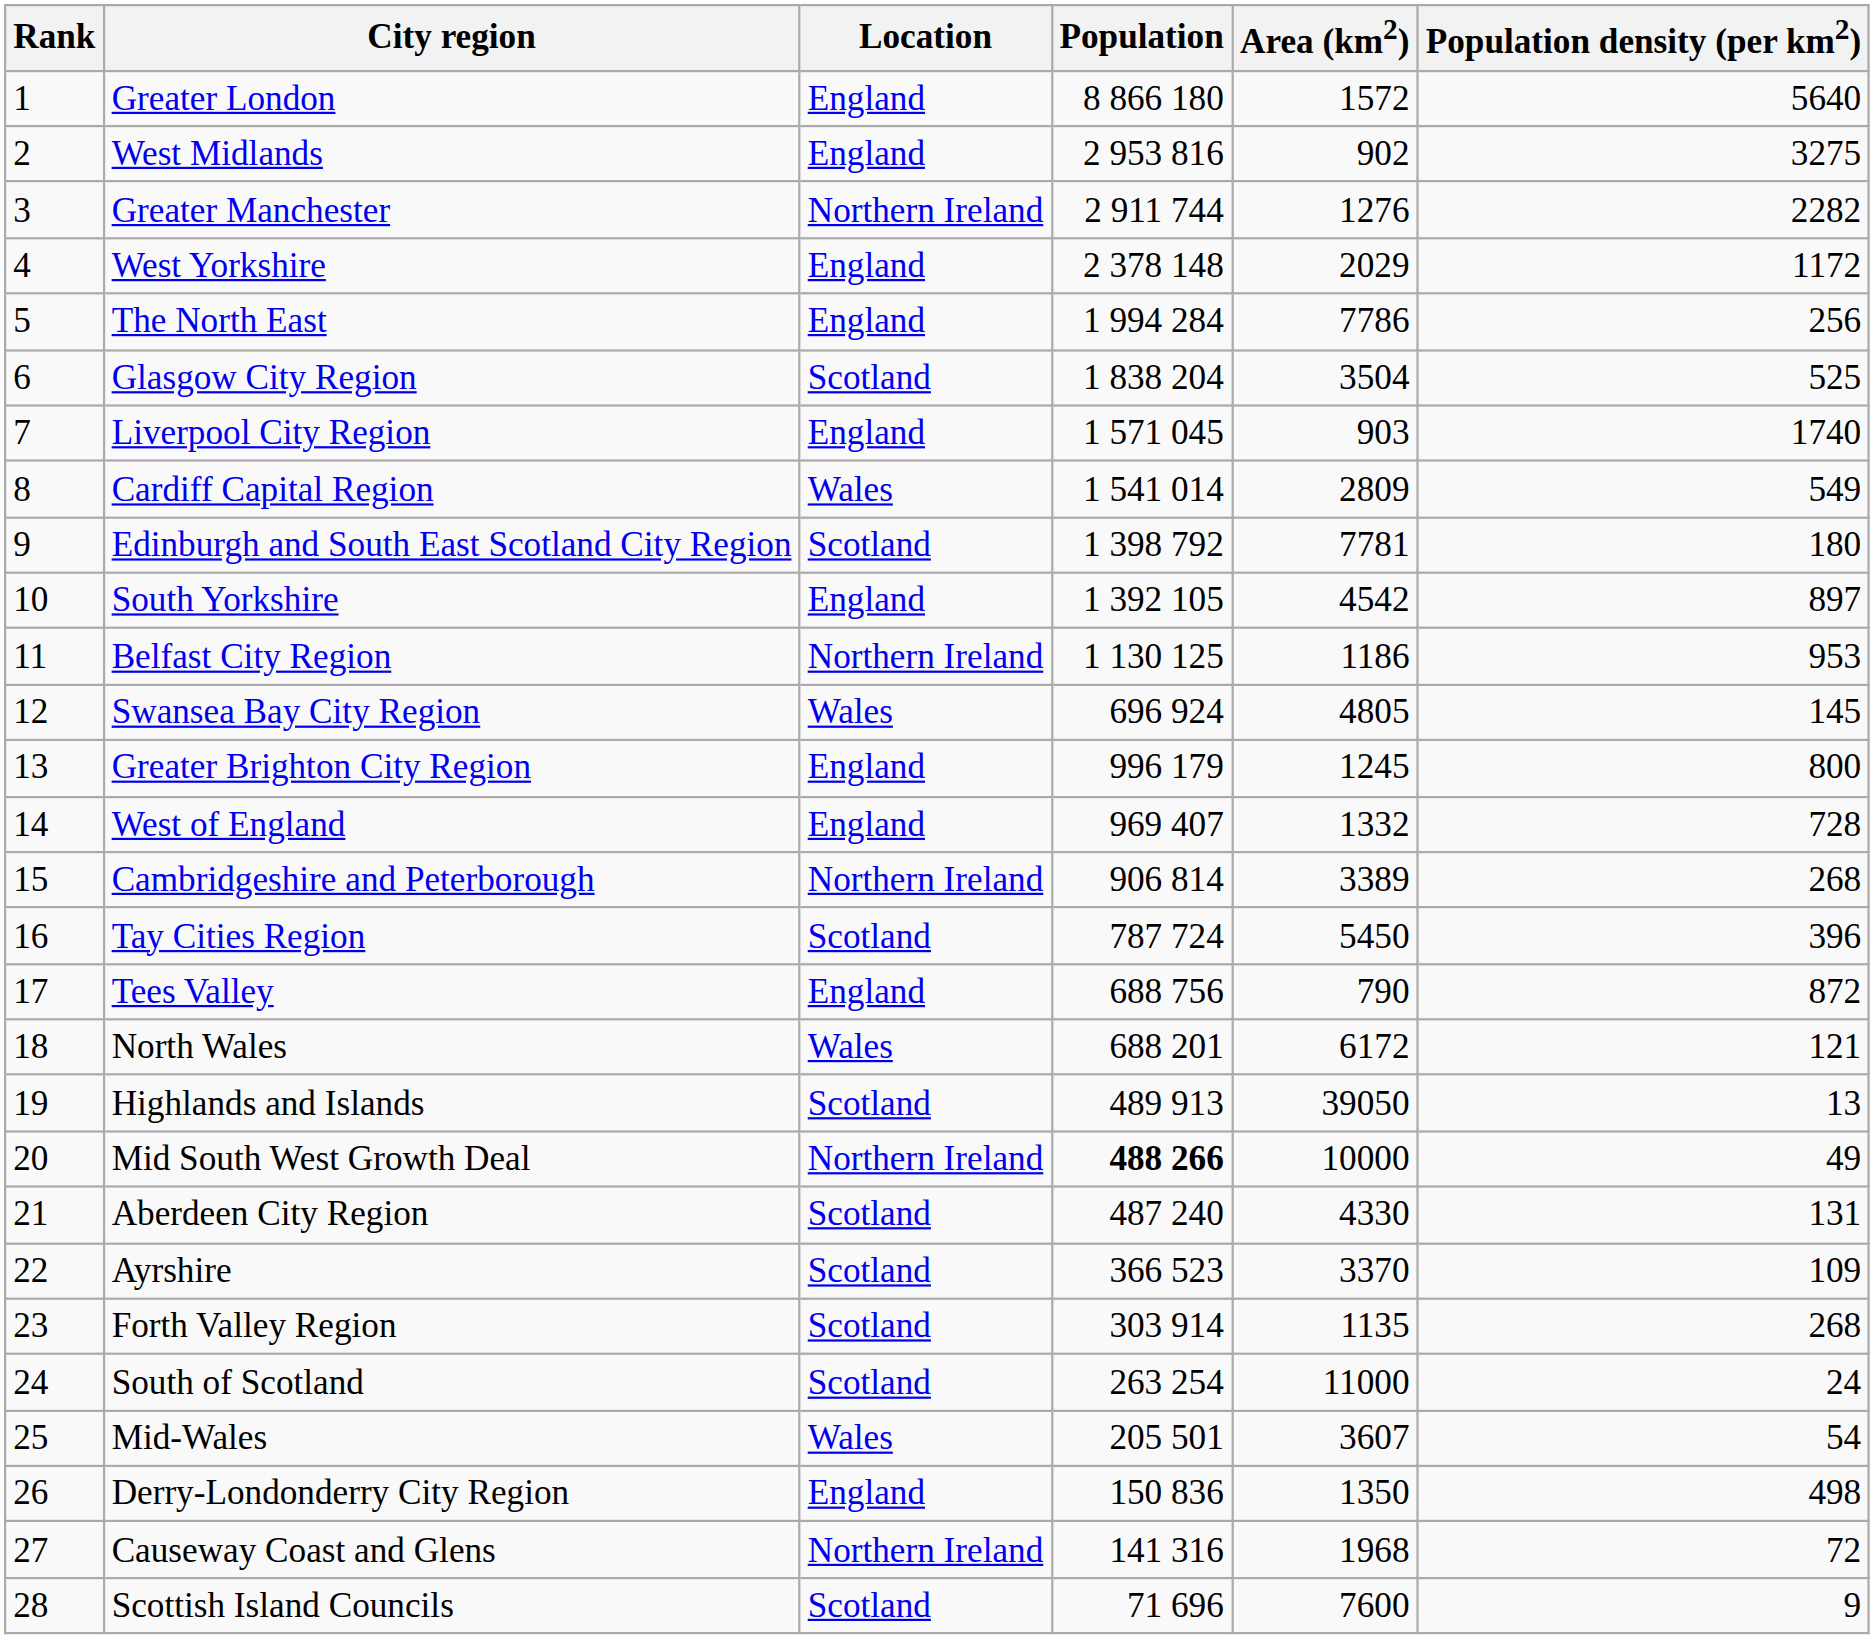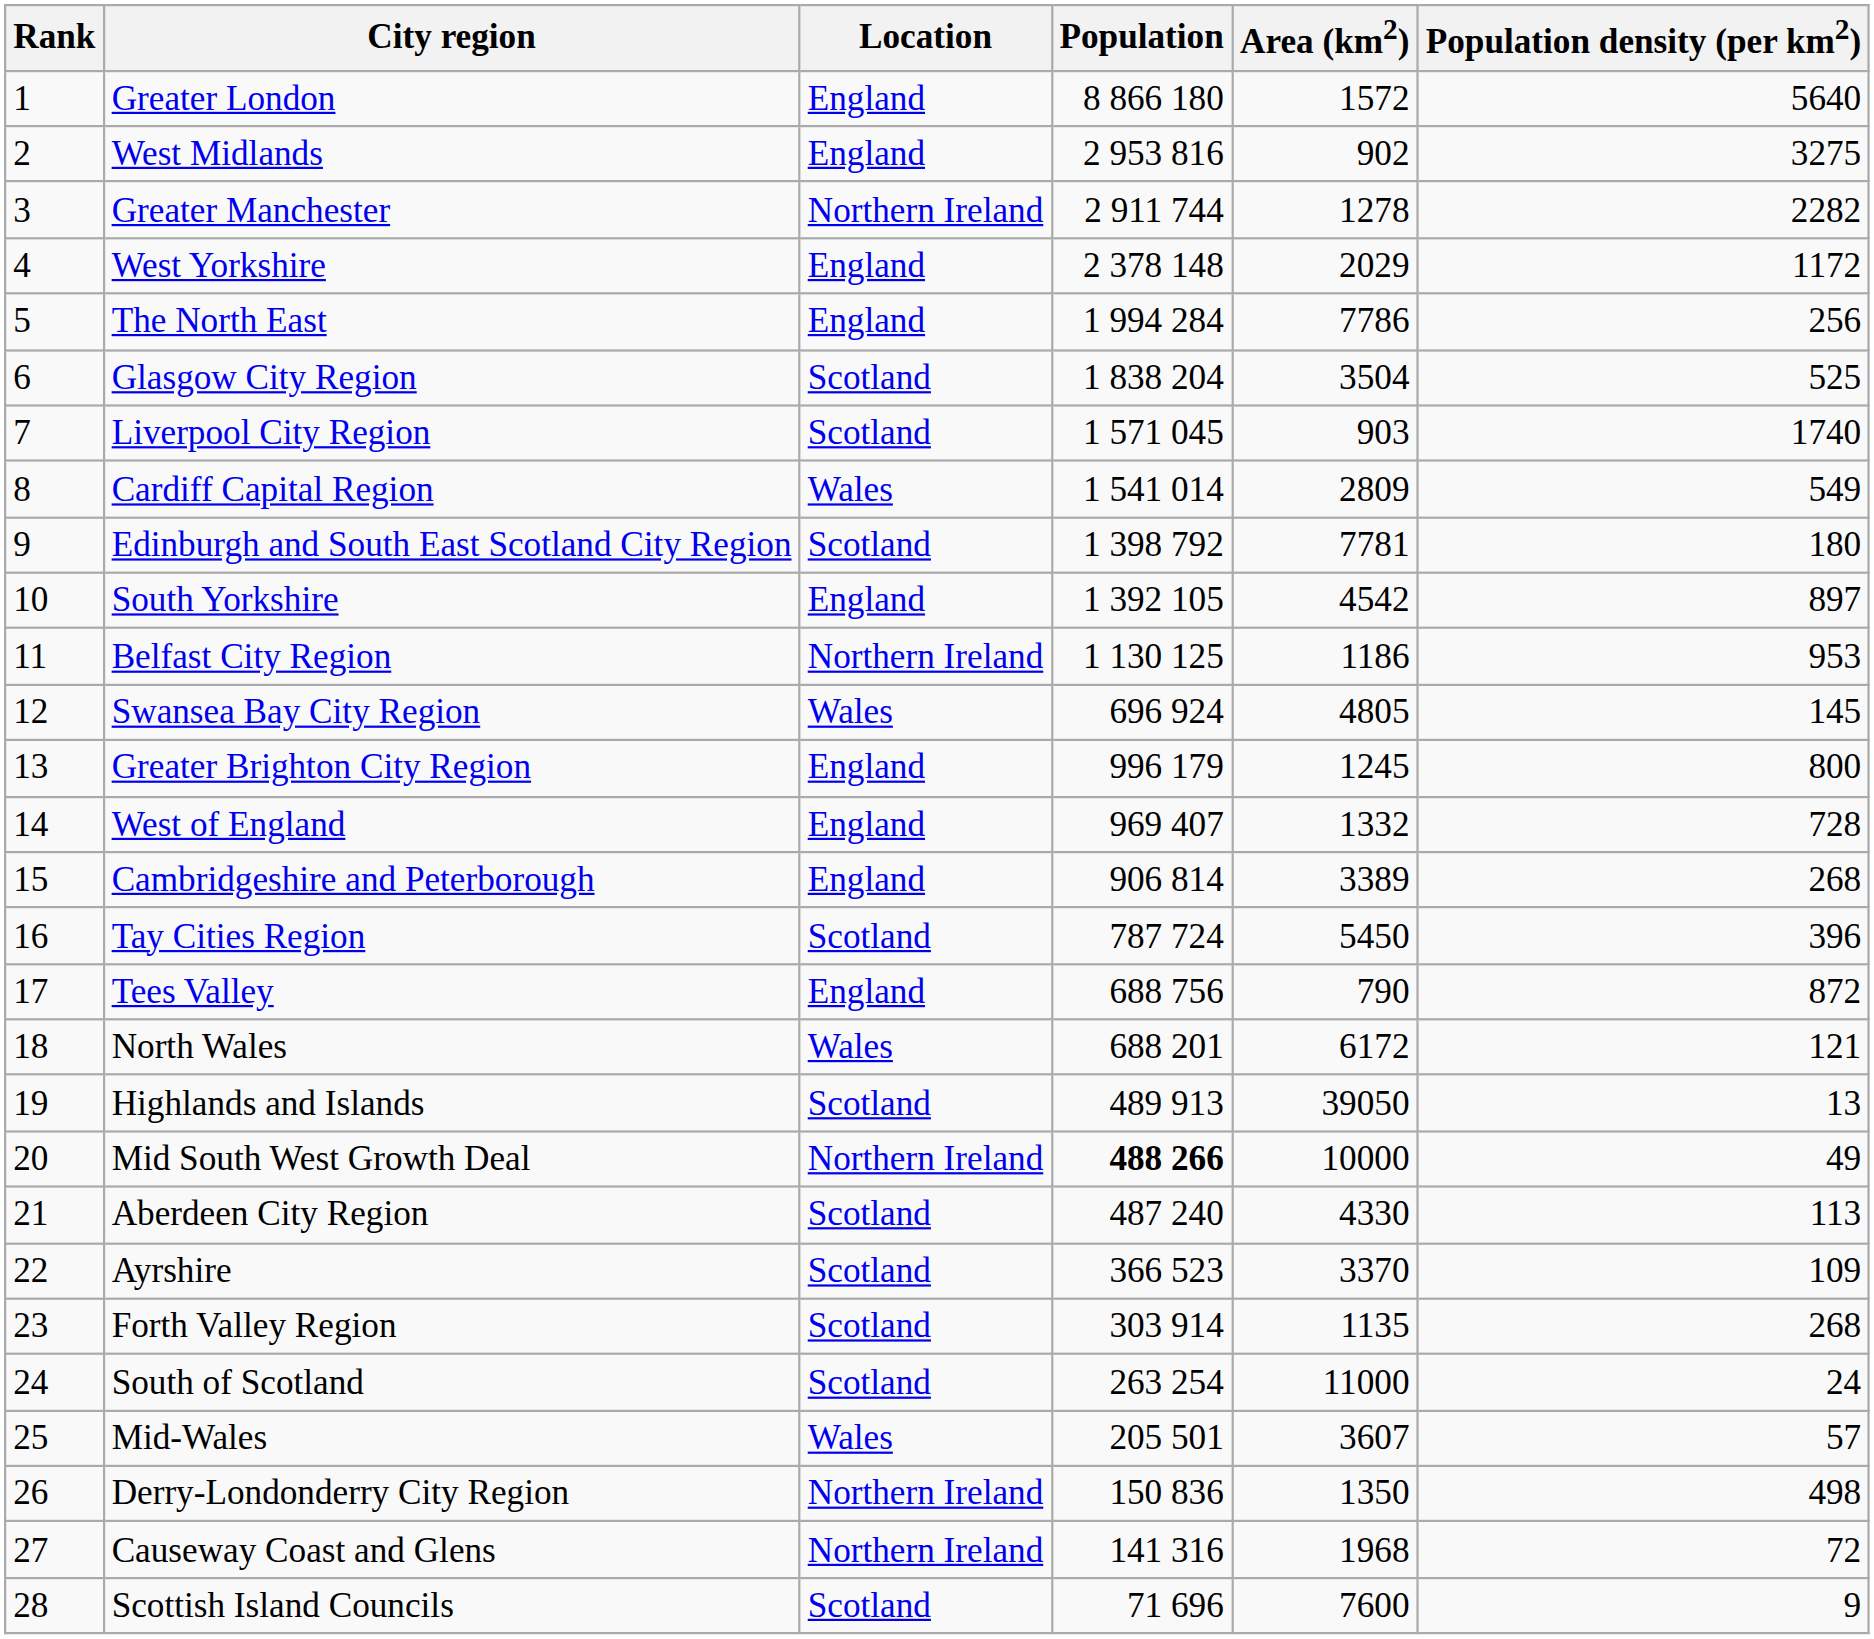Greater Manchester | Area (km2): 1276 -> 1278
Liverpool City Region | Location: England -> Scotland
Cambridgeshire and Peterborough | Location: Northern Ireland -> England
Aberdeen City Region | Population density (per km2): 131 -> 113
Mid-Wales | Population density (per km2): 54 -> 57
Derry-Londonderry City Region | Location: England -> Northern Ireland
